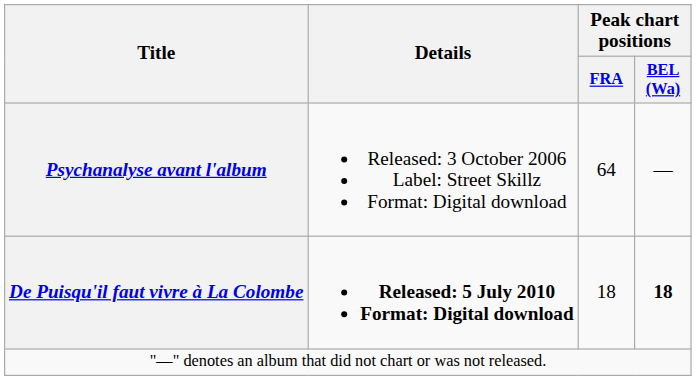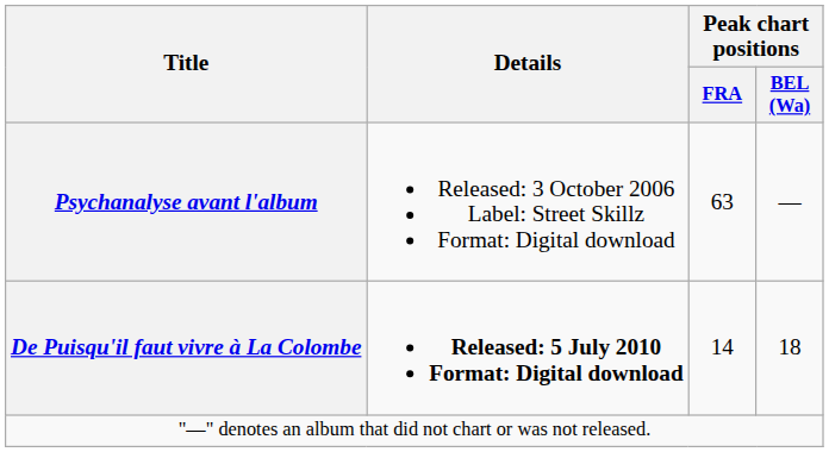Psychanalyse avant l'album | Peak chart positions / FRA: 64 -> 63
De Puisqu'il faut vivre à La Colombe | Peak chart positions / FRA: 18 -> 14
De Puisqu'il faut vivre à La Colombe | Peak chart positions / BEL (Wa): bold -> normal
